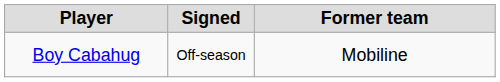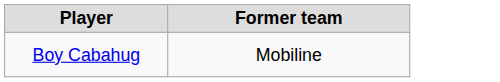- column: Signed | Off-season
